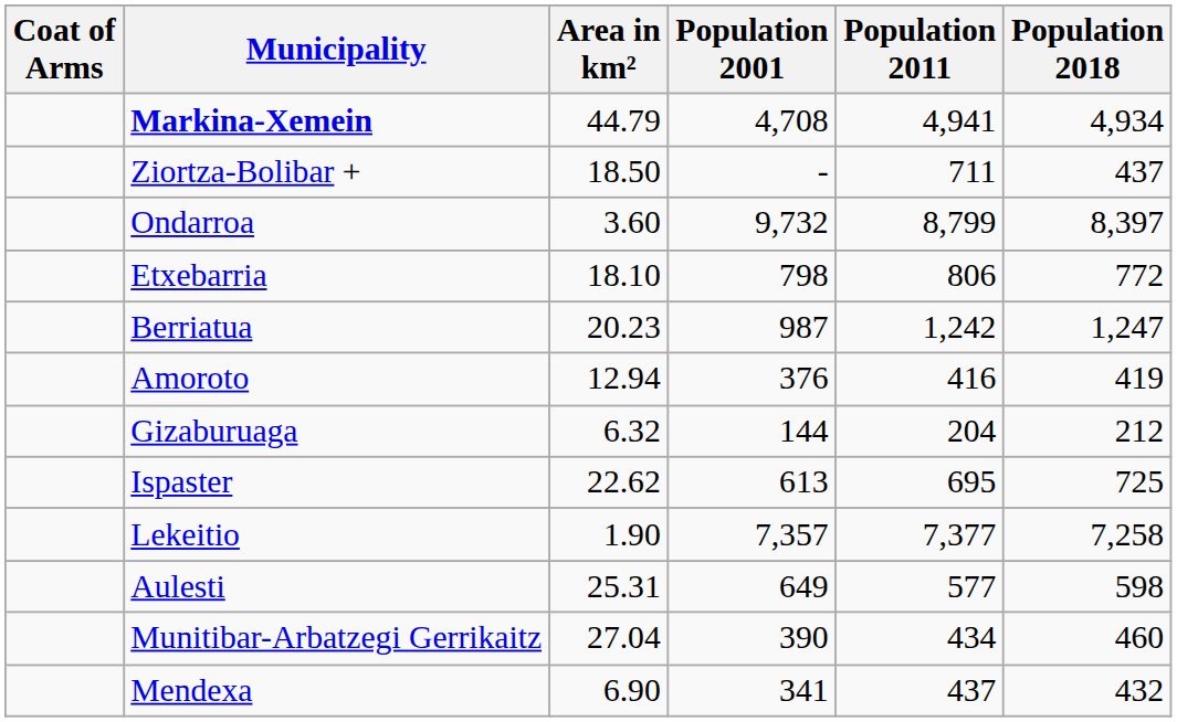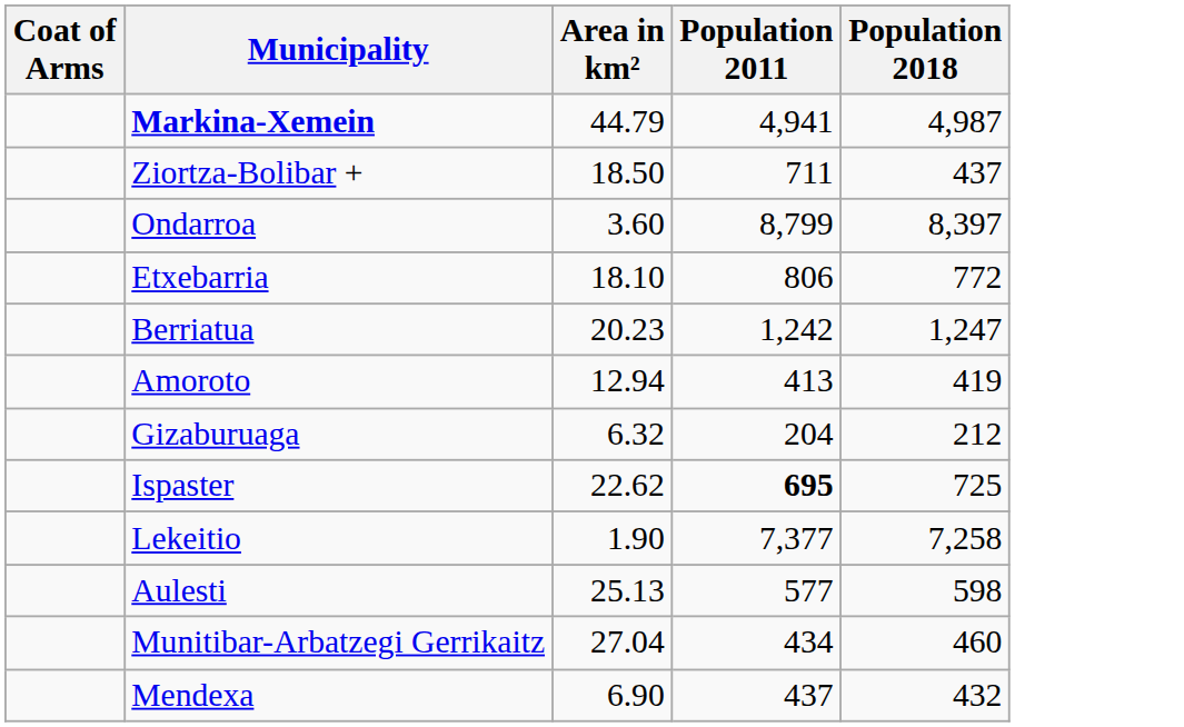- column: Population 2001 | 4,708 | - | 9,732 | 798 | 987 | 376 | 144 | 613 | 7,357 | 649 | 390 | 341
Markina-Xemein | Population 2018: 4,934 -> 4,987
Amoroto | Population 2011: 416 -> 413
Ispaster | Population 2011: normal -> bold
Aulesti | Area in km²: 25.31 -> 25.13
